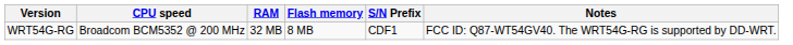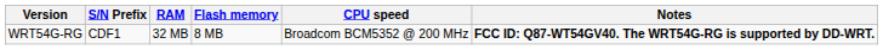columns swapped: CPU speed <-> S/N Prefix
WRT54G-RG | Notes: normal -> bold
